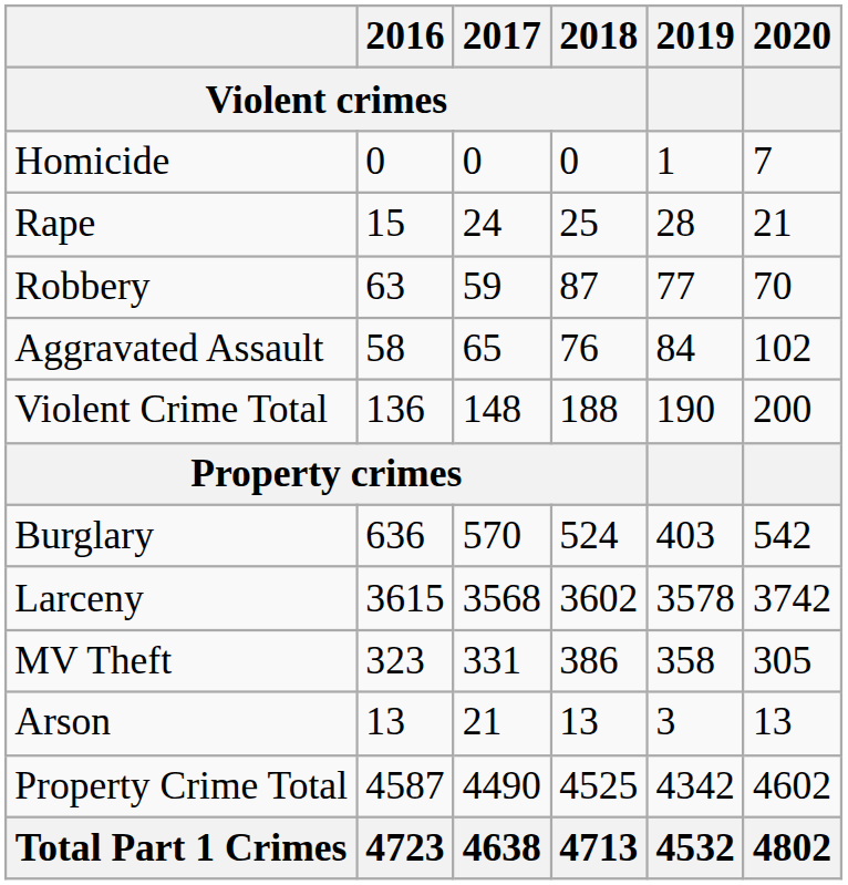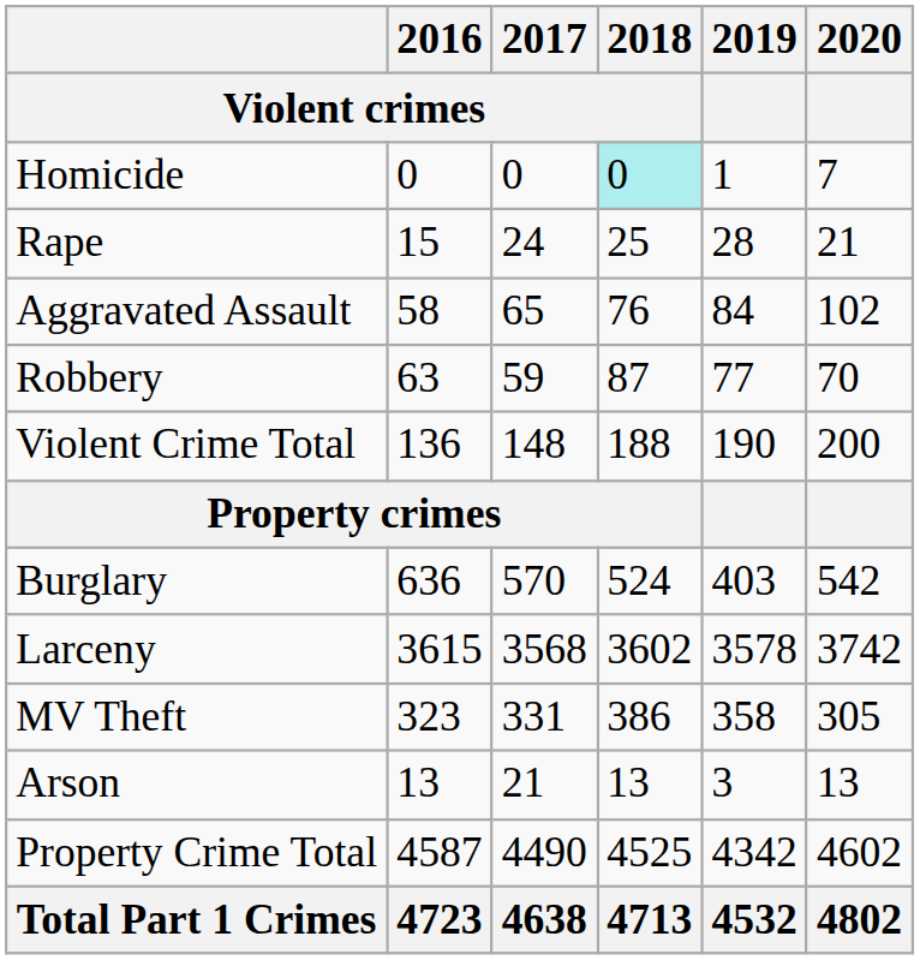Homicide | 2018 / Violent crimes: no background -> paleturquoise background
rows swapped: Robbery <-> Aggravated Assault
